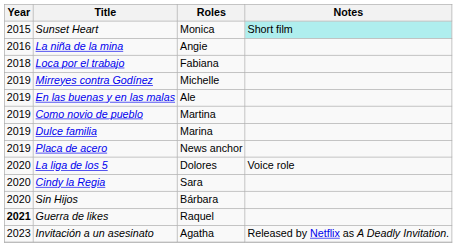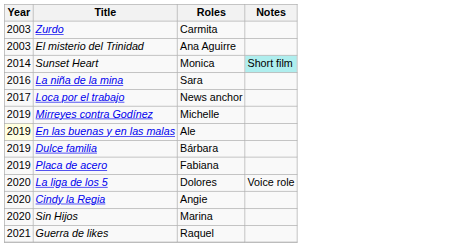+ row: 2003 | Zurdo | Carmita
+ row: 2003 | El misterio del Trinidad | Ana Aguirre
Sunset Heart | Year: 2015 -> 2014
La niña de la mina | Roles: Angie -> Sara
Loca por el trabajo | Year: 2018 -> 2017
Loca por el trabajo | Roles: Fabiana -> News anchor
En las buenas y en las malas | Year: no background -> lightyellow background
- row: 2019 | Como novio de pueblo | Martina
Dulce familia | Roles: Marina -> Bárbara
Placa de acero | Roles: News anchor -> Fabiana
Cindy la Regia | Roles: Sara -> Angie
Sin Hijos | Roles: Bárbara -> Marina
Guerra de likes | Year: bold -> normal
- row: 2023 | Invitación a un asesinato | Agatha | Released by Netflix as A Deadly Invitation.
